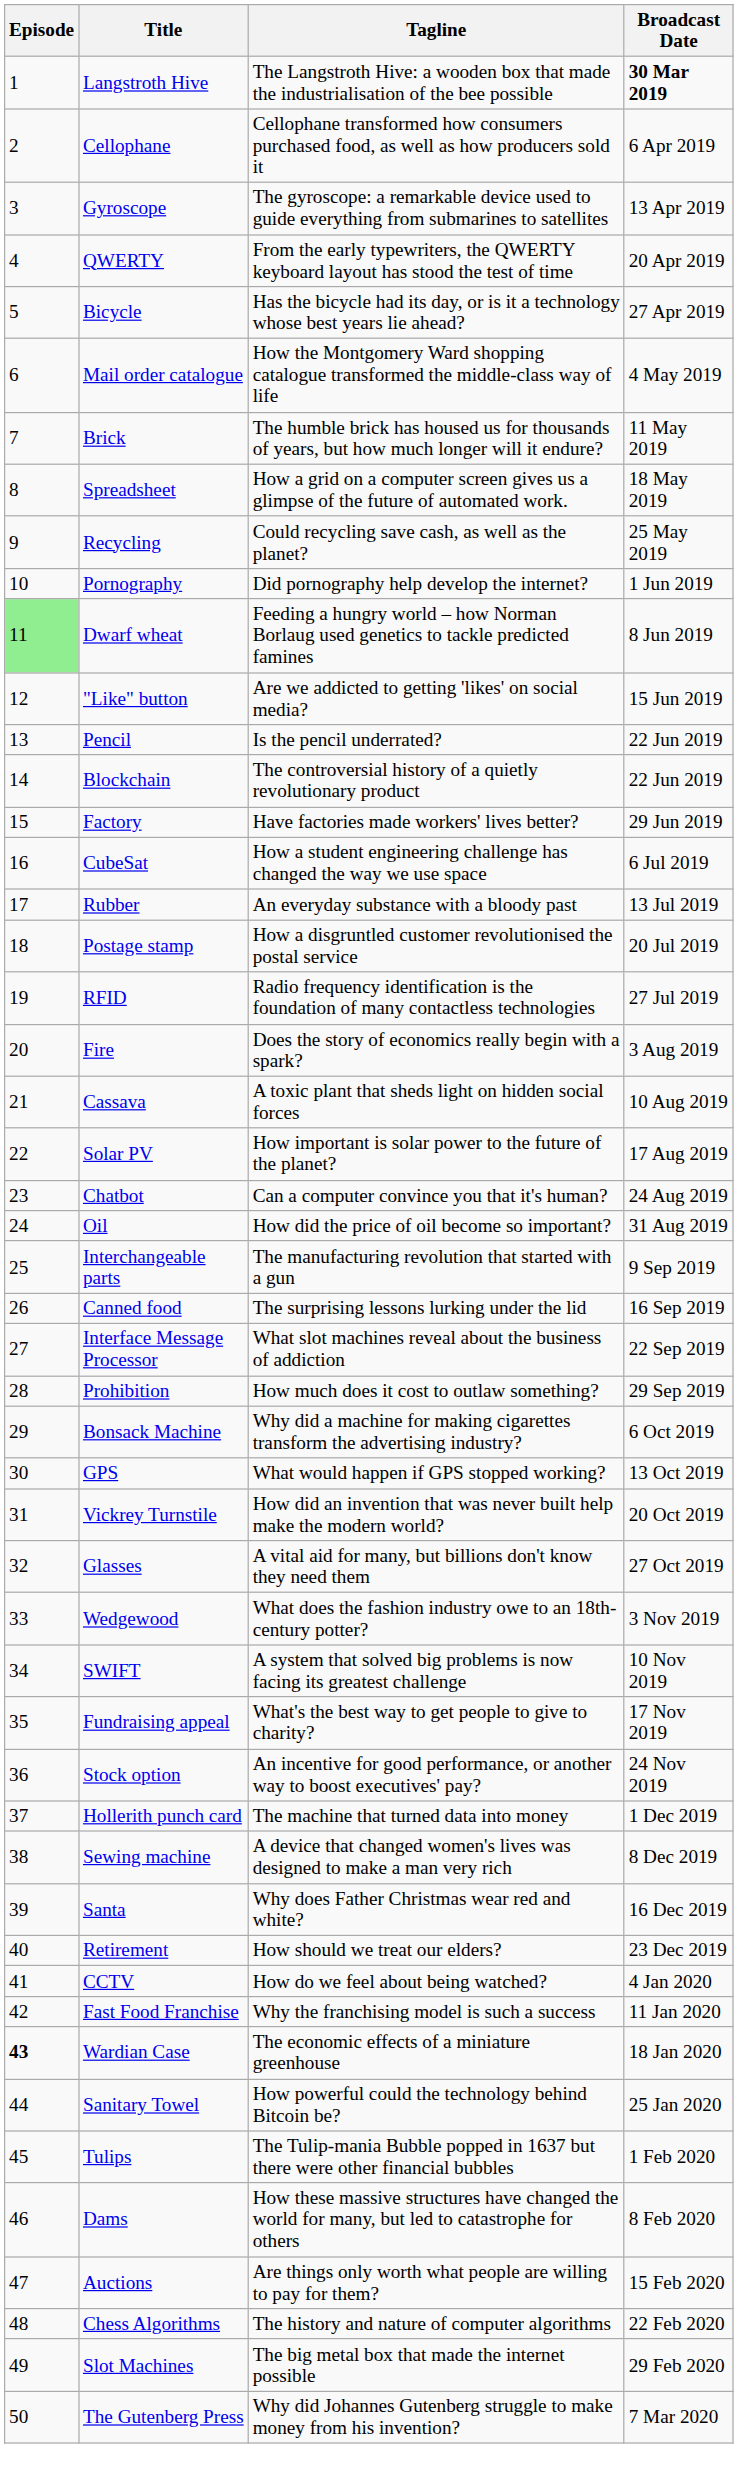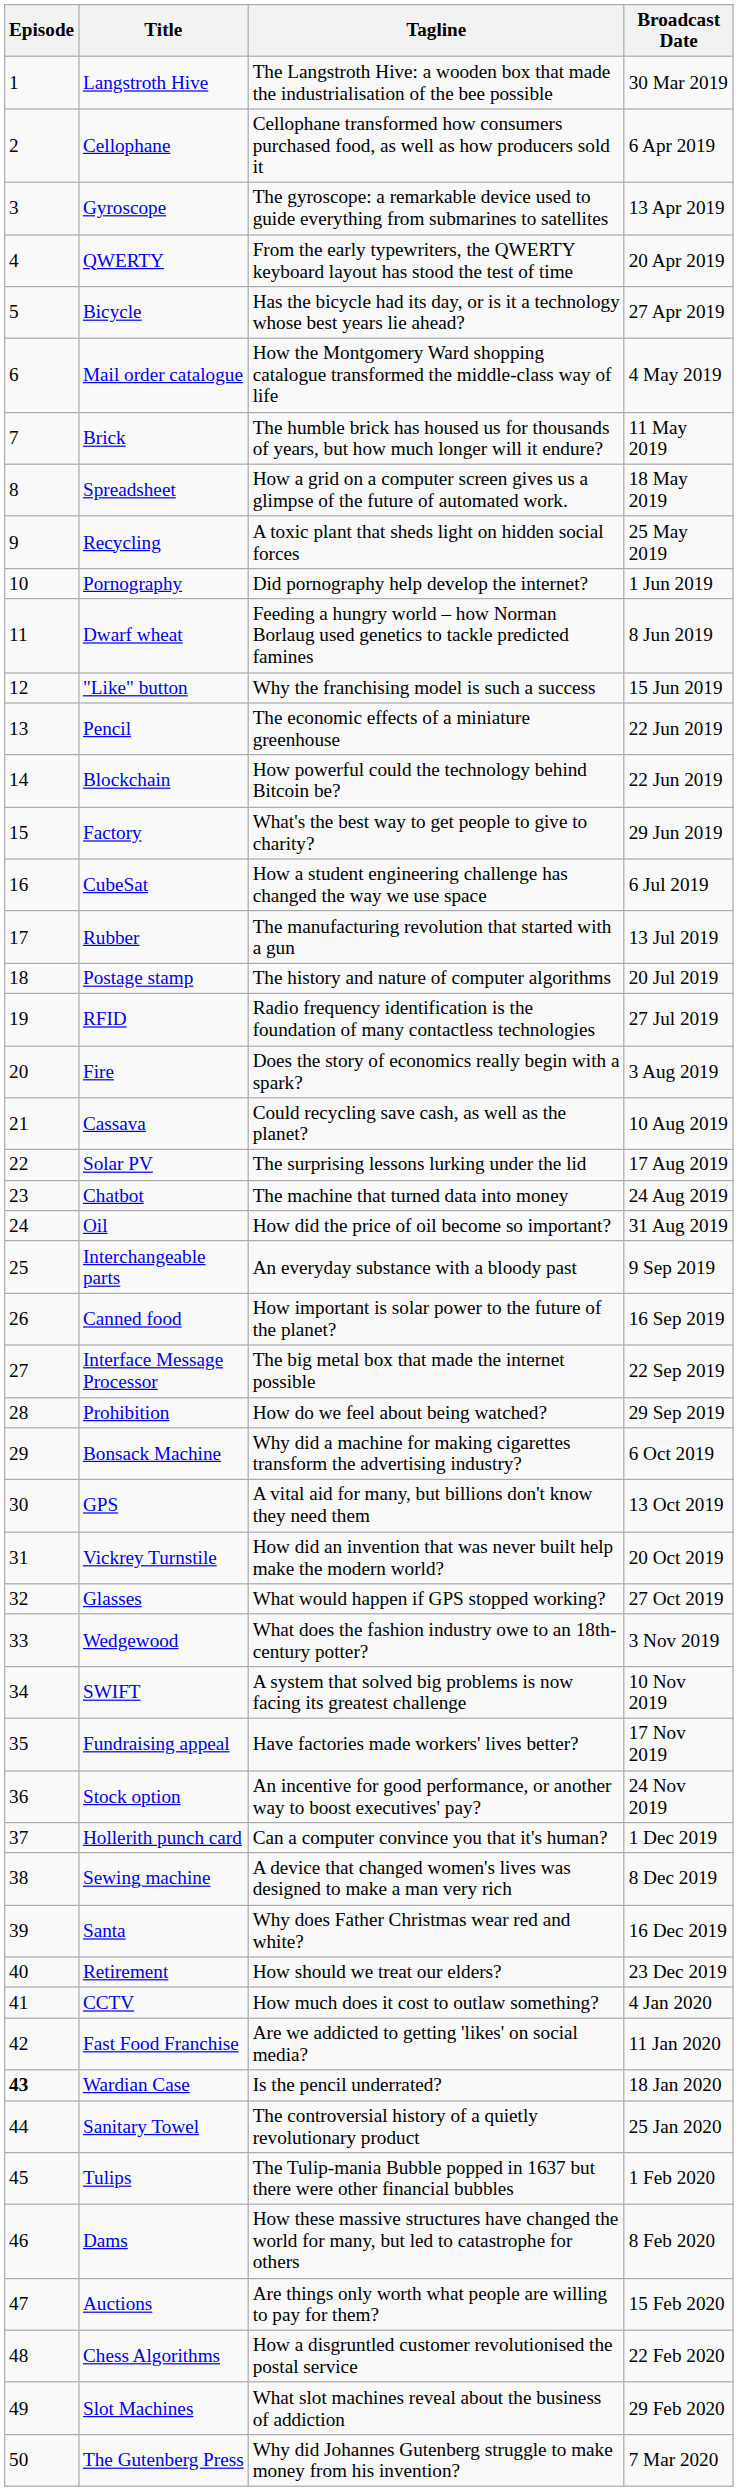Langstroth Hive | Broadcast Date: bold -> normal
Recycling | Tagline: Could recycling save cash, as well as the planet? -> A toxic plant that sheds light on hidden social forces
Dwarf wheat | Episode: lightgreen background -> no background
"Like" button | Tagline: Are we addicted to getting 'likes' on social media? -> Why the franchising model is such a success
Pencil | Tagline: Is the pencil underrated? -> The economic effects of a miniature greenhouse
Blockchain | Tagline: The controversial history of a quietly revolutionary product -> How powerful could the technology behind Bitcoin be?
Factory | Tagline: Have factories made workers' lives better? -> What's the best way to get people to give to charity?
Rubber | Tagline: An everyday substance with a bloody past -> The manufacturing revolution that started with a gun
Postage stamp | Tagline: How a disgruntled customer revolutionised the postal service -> The history and nature of computer algorithms
Cassava | Tagline: A toxic plant that sheds light on hidden social forces -> Could recycling save cash, as well as the planet?
Solar PV | Tagline: How important is solar power to the future of the planet? -> The surprising lessons lurking under the lid
Chatbot | Tagline: Can a computer convince you that it's human? -> The machine that turned data into money
Interchangeable parts | Tagline: The manufacturing revolution that started with a gun -> An everyday substance with a bloody past
Canned food | Tagline: The surprising lessons lurking under the lid -> How important is solar power to the future of the planet?
Interface Message Processor | Tagline: What slot machines reveal about the business of addiction -> The big metal box that made the internet possible
Prohibition | Tagline: How much does it cost to outlaw something? -> How do we feel about being watched?
GPS | Tagline: What would happen if GPS stopped working? -> A vital aid for many, but billions don't know they need them
Glasses | Tagline: A vital aid for many, but billions don't know they need them -> What would happen if GPS stopped working?
Fundraising appeal | Tagline: What's the best way to get people to give to charity? -> Have factories made workers' lives better?
Hollerith punch card | Tagline: The machine that turned data into money -> Can a computer convince you that it's human?
CCTV | Tagline: How do we feel about being watched? -> How much does it cost to outlaw something?
Fast Food Franchise | Tagline: Why the franchising model is such a success -> Are we addicted to getting 'likes' on social media?
Wardian Case | Tagline: The economic effects of a miniature greenhouse -> Is the pencil underrated?
Sanitary Towel | Tagline: How powerful could the technology behind Bitcoin be? -> The controversial history of a quietly revolutionary product
Chess Algorithms | Tagline: The history and nature of computer algorithms -> How a disgruntled customer revolutionised the postal service
Slot Machines | Tagline: The big metal box that made the internet possible -> What slot machines reveal about the business of addiction
